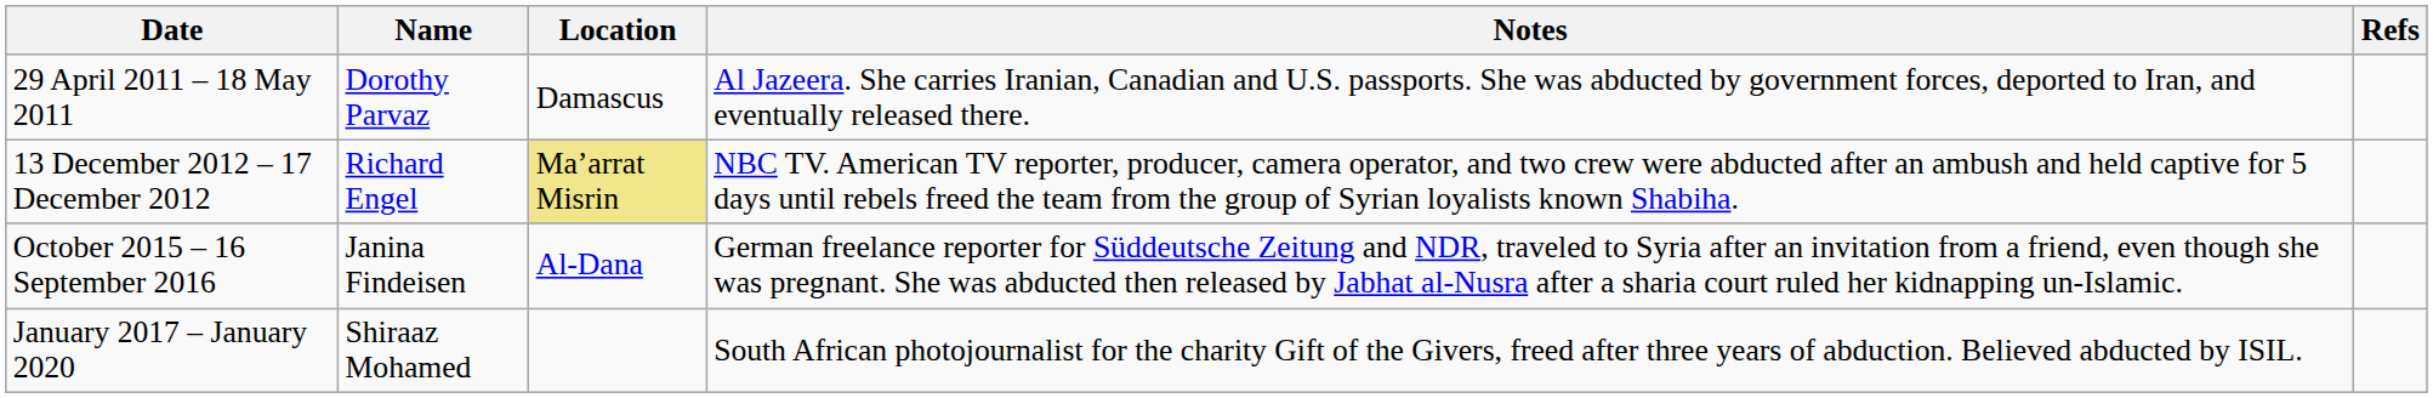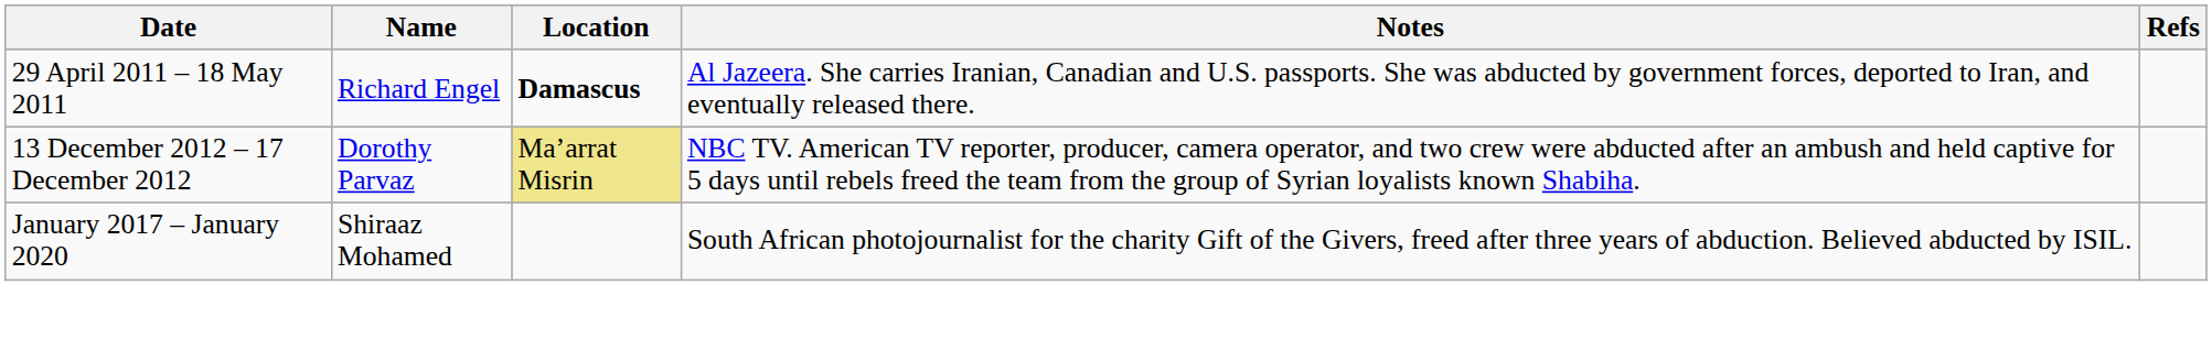29 April 2011 – 18 May 2011 | Name: Dorothy Parvaz -> Richard Engel
29 April 2011 – 18 May 2011 | Location: normal -> bold
13 December 2012 – 17 December 2012 | Name: Richard Engel -> Dorothy Parvaz
- row: October 2015 – 16 September 2016 | Janina Findeisen | Al-Dana | German freelance reporter for Süddeutsche Zeitung and NDR, traveled to Syria after an invitation from a friend, even though she was pregnant. She was abducted then released by Jabhat al-Nusra after a sharia court ruled her kidnapping un-Islamic.
